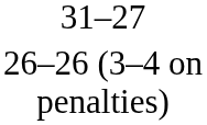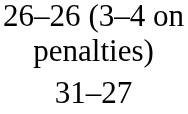rows swapped: 31–27 <-> 26–26 (3–4 on penalties)
